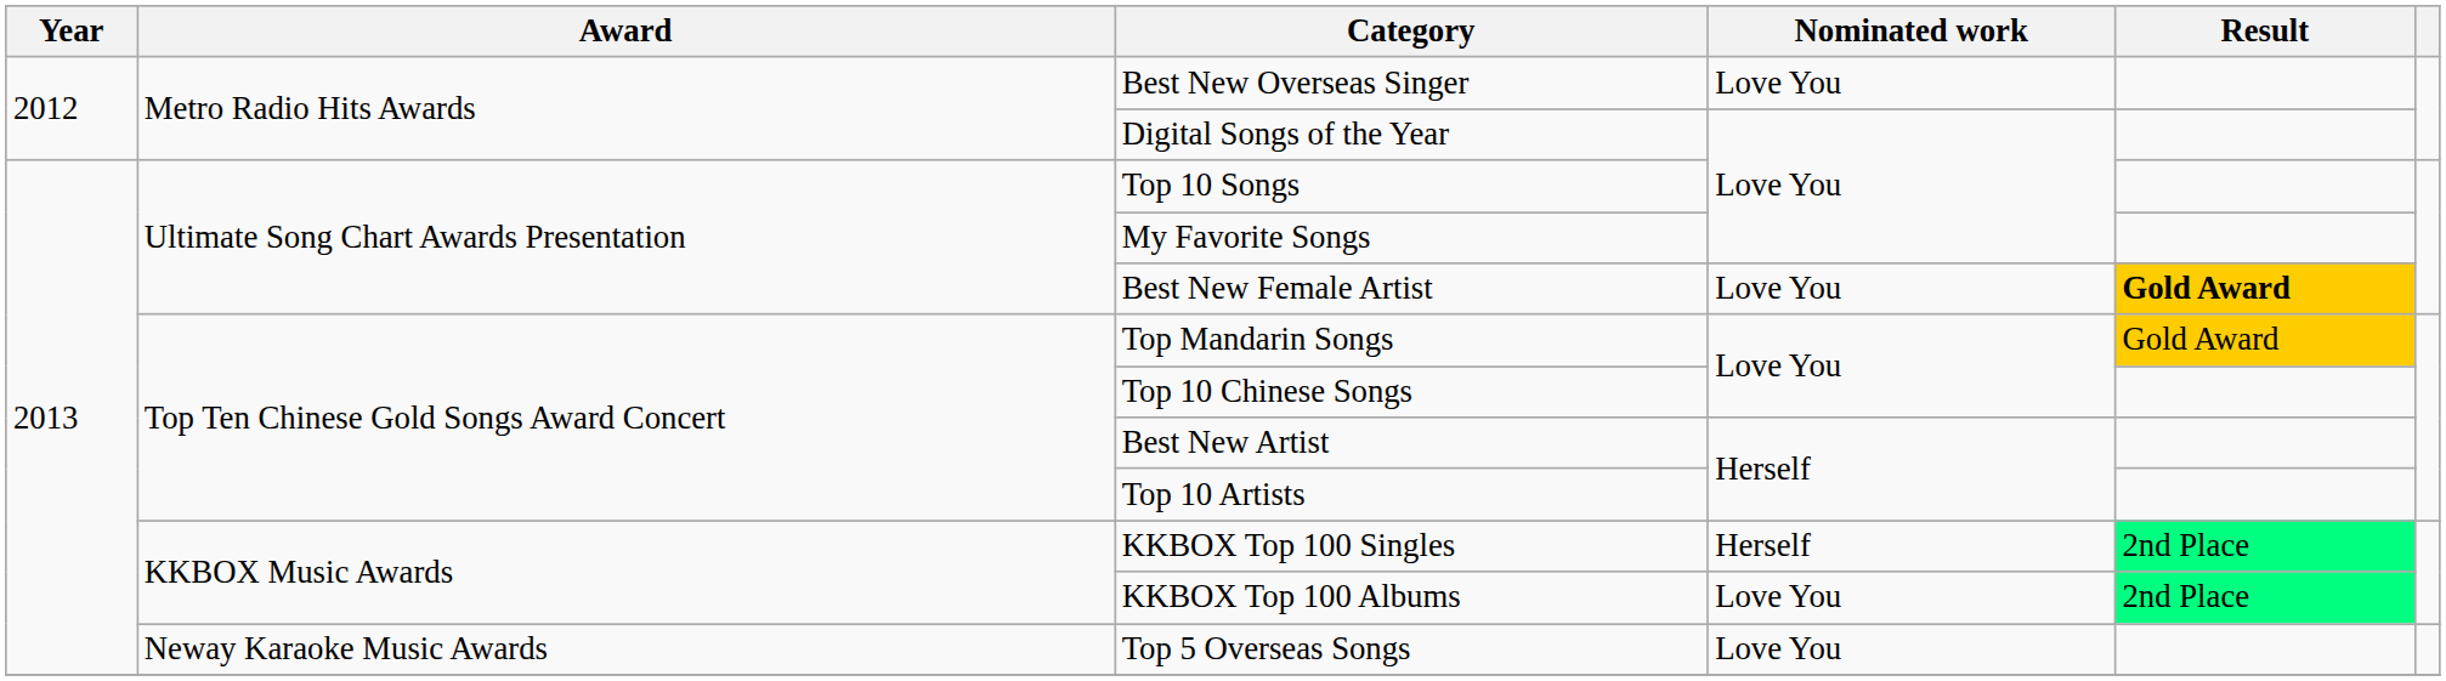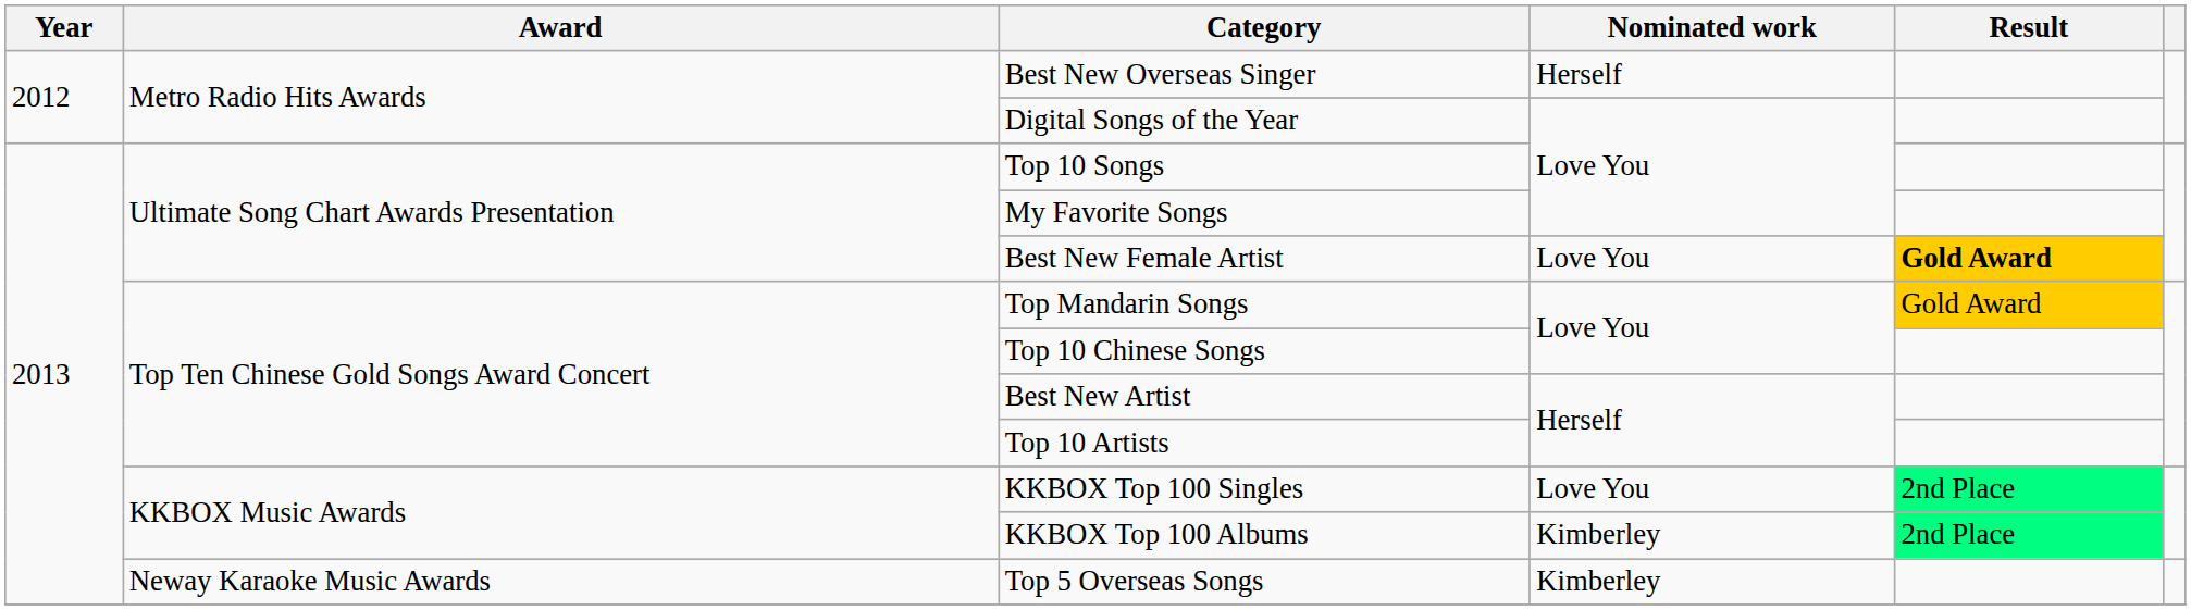Best New Overseas Singer | Nominated work: Love You -> Herself
KKBOX Top 100 Singles | Nominated work: Herself -> Love You
KKBOX Top 100 Albums | Nominated work: Love You -> Kimberley
Top 5 Overseas Songs | Nominated work: Love You -> Kimberley
